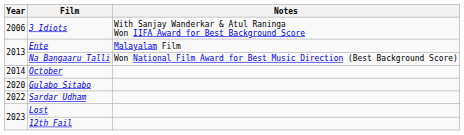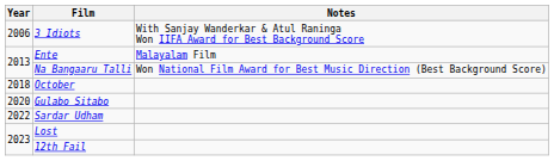October | Year: 2014 -> 2018
